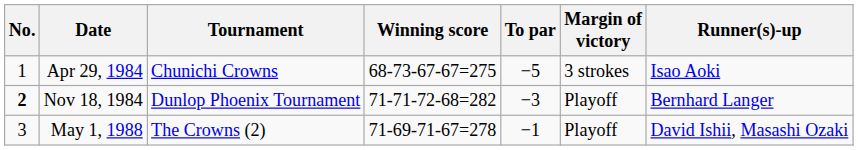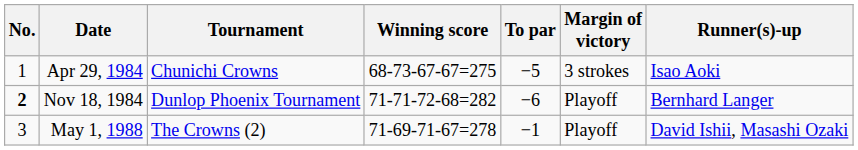Nov 18, 1984 | To par: −3 -> −6
